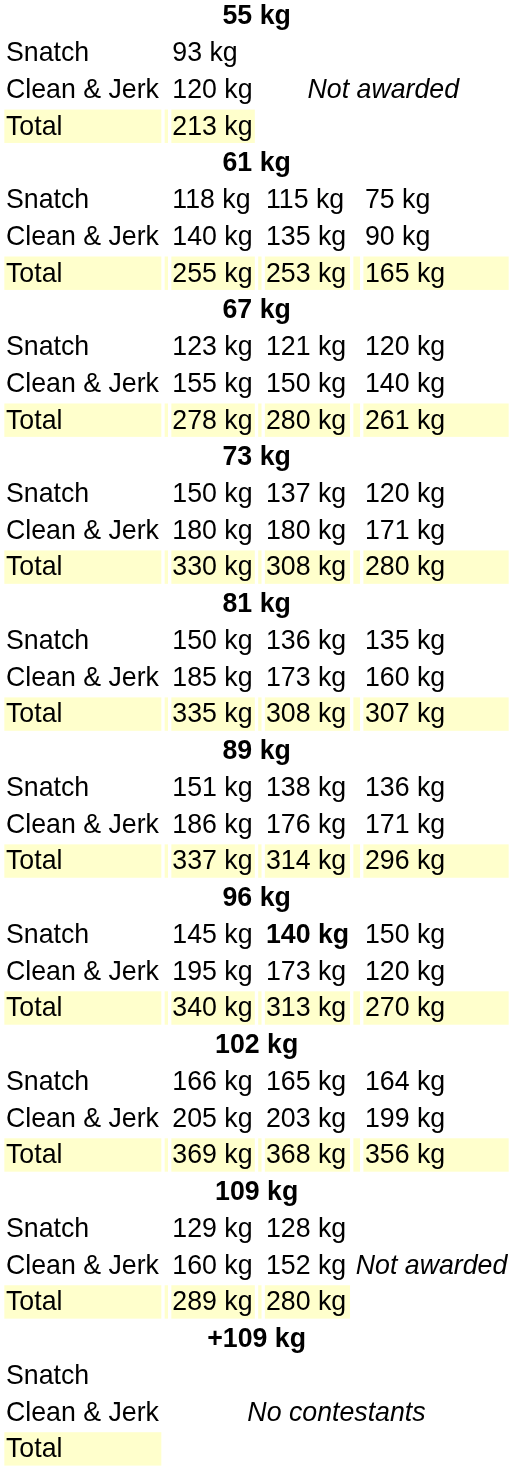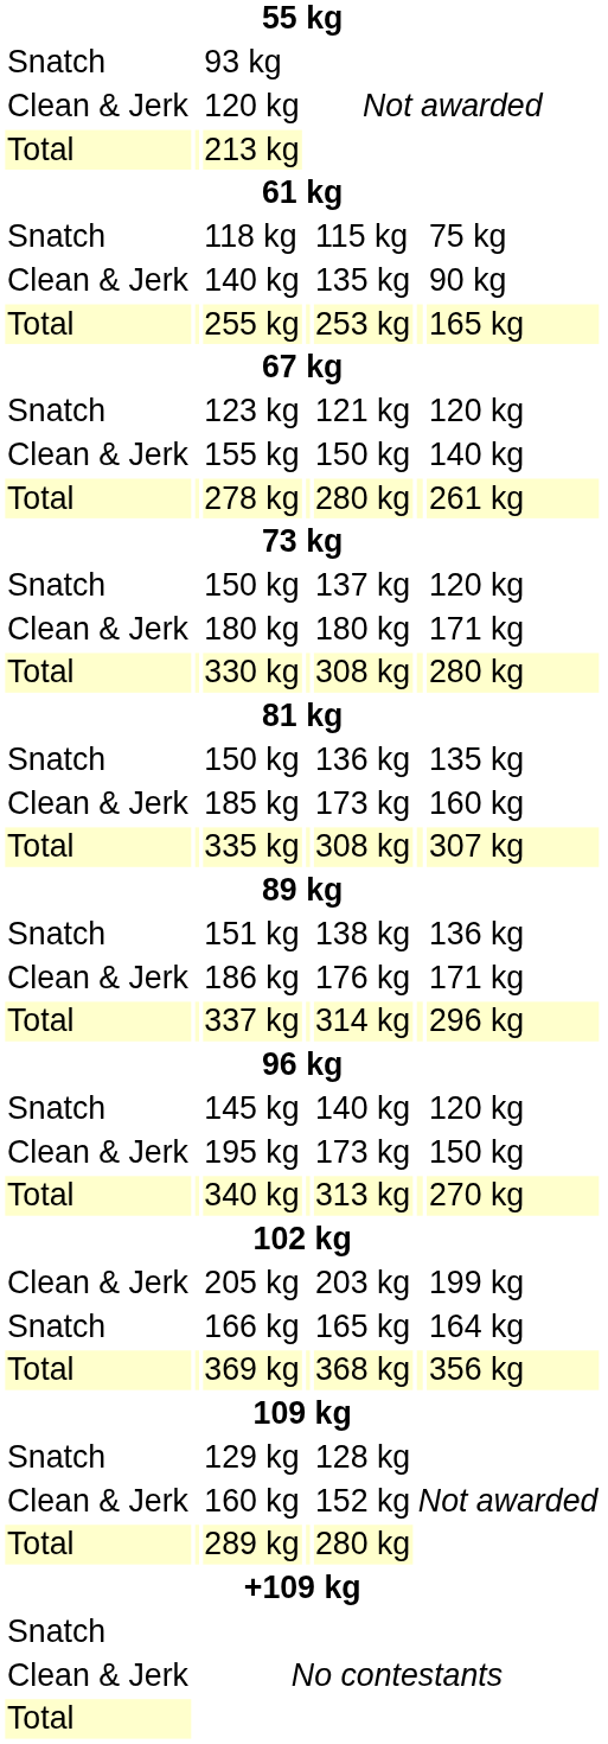145 kg | column 5: bold -> normal
145 kg | column 7: 150 kg -> 120 kg
195 kg | column 7: 120 kg -> 150 kg
rows swapped: 166 kg <-> 205 kg
